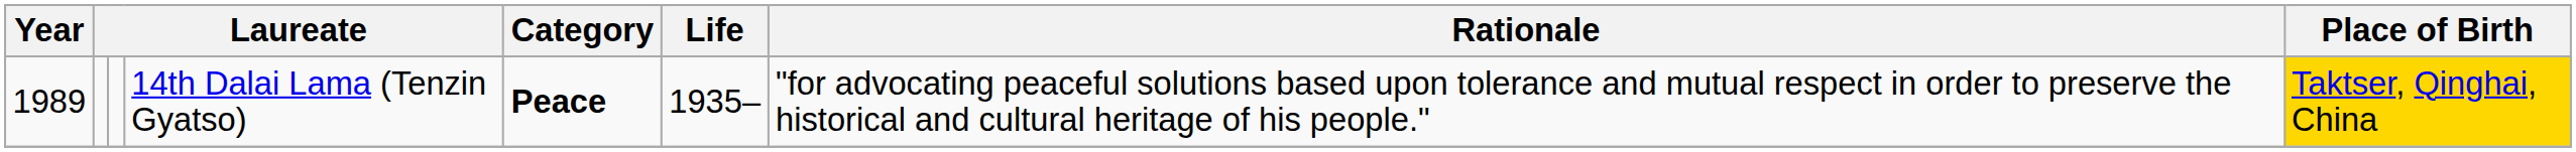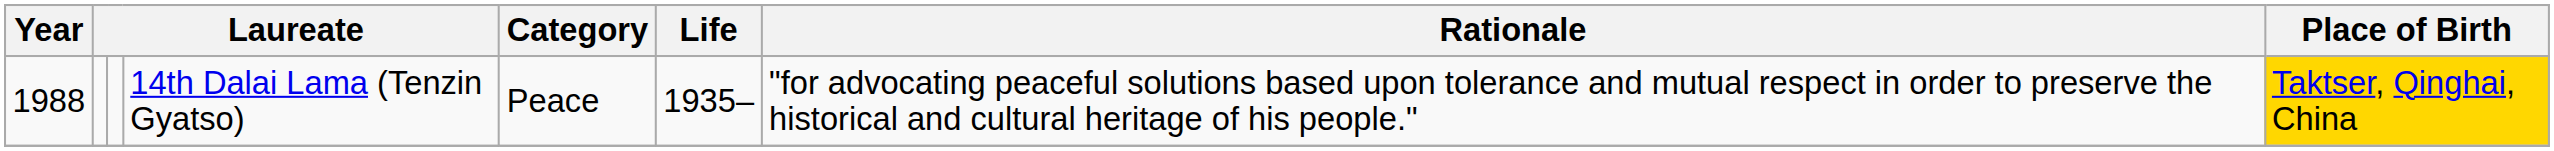14th Dalai Lama (Tenzin Gyatso) | Year: 1989 -> 1988
14th Dalai Lama (Tenzin Gyatso) | Category: bold -> normal
